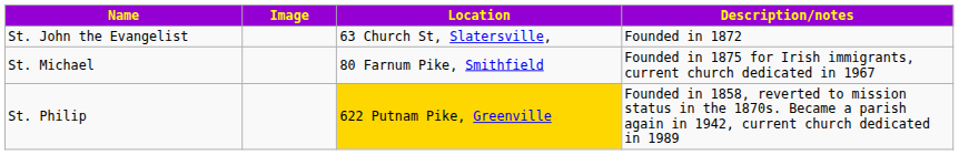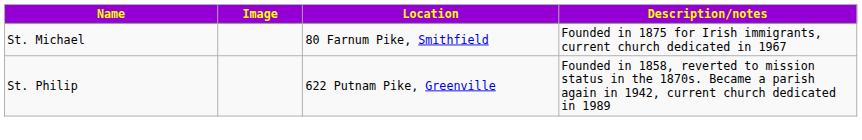- row: St. John the Evangelist | 63 Church St, Slatersville, | Founded in 1872
St. Philip | Location: gold background -> no background
